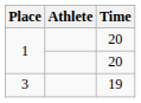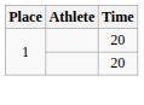- row: 3 | 19
